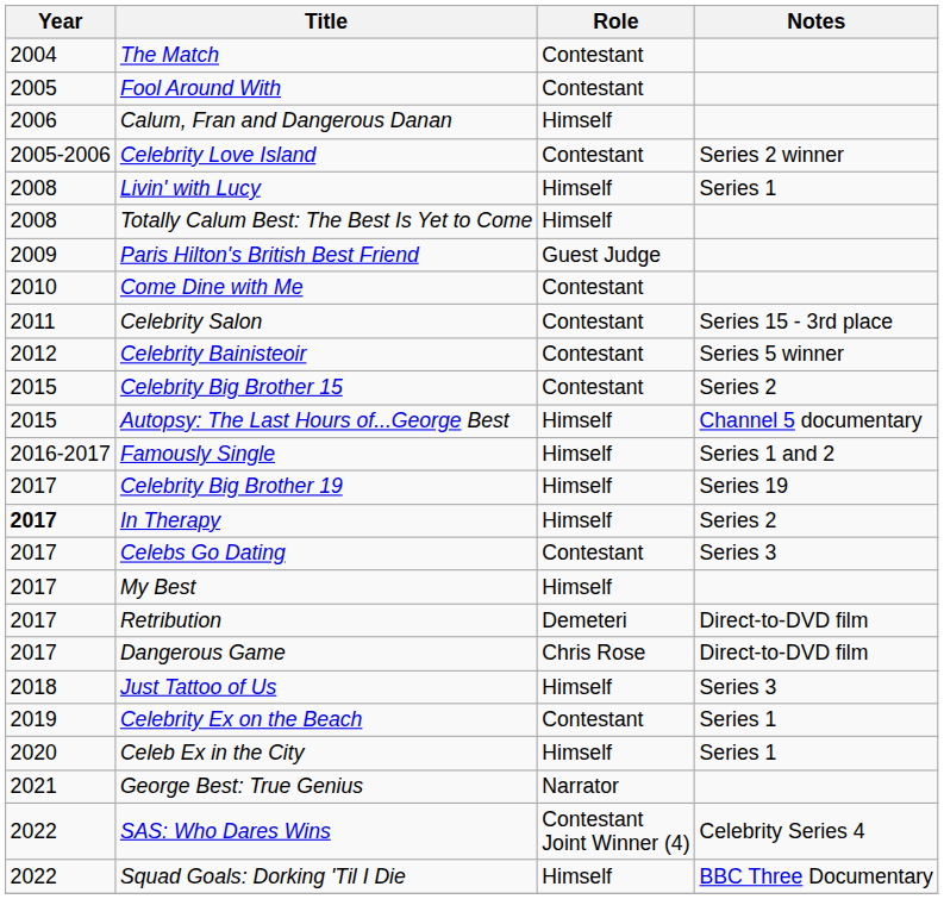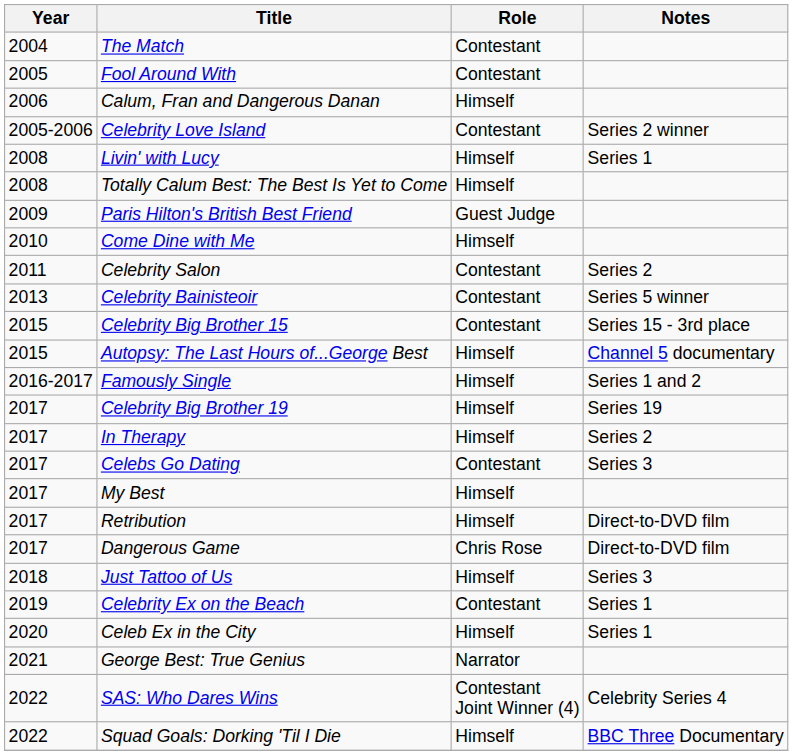Come Dine with Me | Role: Contestant -> Himself
Celebrity Salon | Notes: Series 15 - 3rd place -> Series 2
Celebrity Bainisteoir | Year: 2012 -> 2013
Celebrity Big Brother 15 | Notes: Series 2 -> Series 15 - 3rd place
In Therapy | Year: bold -> normal
Retribution | Role: Demeteri -> Himself
